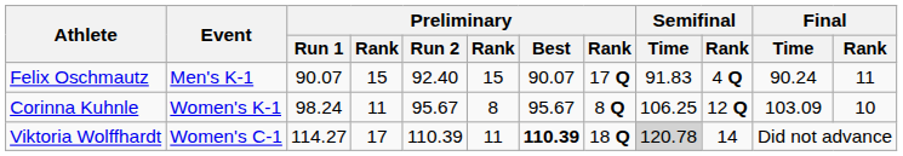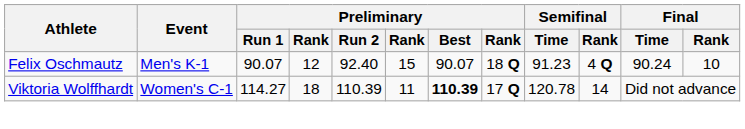Felix Oschmautz | column 4: 15 -> 12
Felix Oschmautz | column 8: 17 Q -> 18 Q
Felix Oschmautz | Semifinal / Time: 91.83 -> 91.23
Felix Oschmautz | Final / Rank: 11 -> 10
- row: Corinna Kuhnle | Women's K-1 | 98.24 | 11 | 95.67 | 8 | 95.67 | 8 Q | 106.25 | 12 Q | 103.09 | 10
Viktoria Wolffhardt | column 4: 17 -> 18
Viktoria Wolffhardt | column 8: 18 Q -> 17 Q
Viktoria Wolffhardt | Semifinal / Time: lightgrey background -> no background
